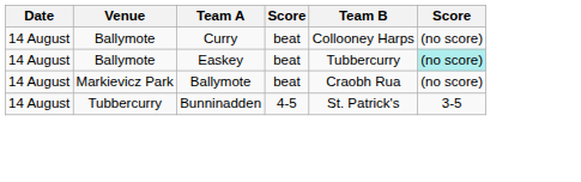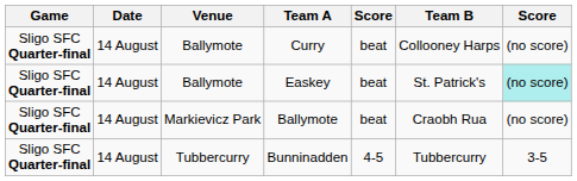+ column: Game | Sligo SFC Quarter-final | Sligo SFC Quarter-final | Sligo SFC Quarter-final | Sligo SFC Quarter-final
Easkey | Team B: Tubbercurry -> St. Patrick's
Bunninadden | Team B: St. Patrick's -> Tubbercurry
